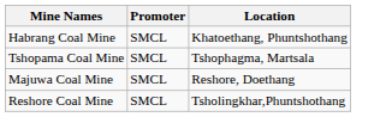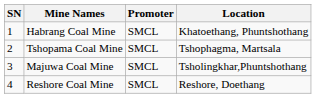+ column: SN | 1 | 2 | 3 | 4
Majuwa Coal Mine | Location: Reshore, Doethang -> Tsholingkhar,Phuntshothang
Reshore Coal Mine | Location: Tsholingkhar,Phuntshothang -> Reshore, Doethang
